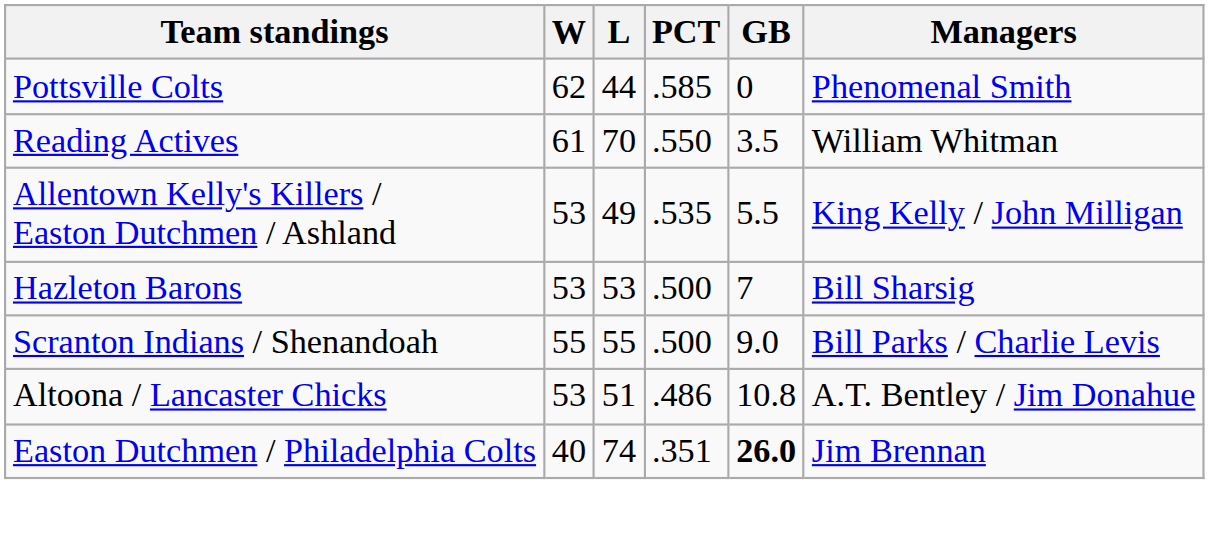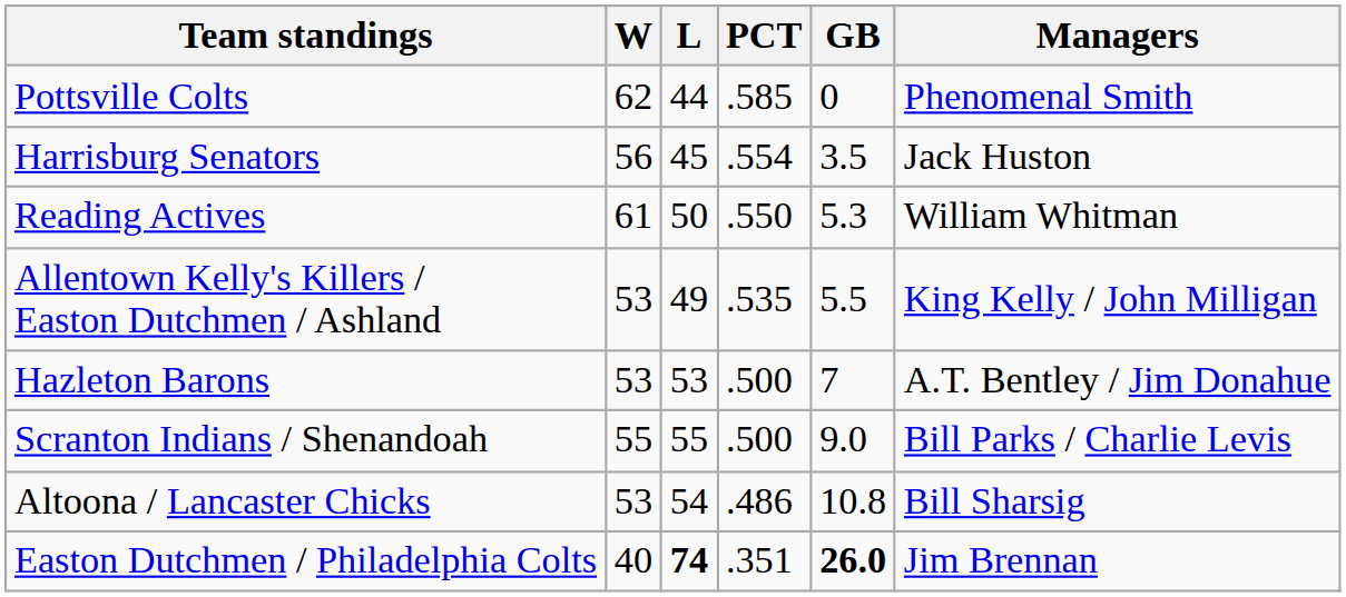+ row: Harrisburg Senators | 56 | 45 | .554 | 3.5 | Jack Huston
Reading Actives | L: 70 -> 50
Reading Actives | GB: 3.5 -> 5.3
Hazleton Barons | Managers: Bill Sharsig -> A.T. Bentley / Jim Donahue
Altoona / Lancaster Chicks | L: 51 -> 54
Altoona / Lancaster Chicks | Managers: A.T. Bentley / Jim Donahue -> Bill Sharsig
Easton Dutchmen / Philadelphia Colts | L: normal -> bold
